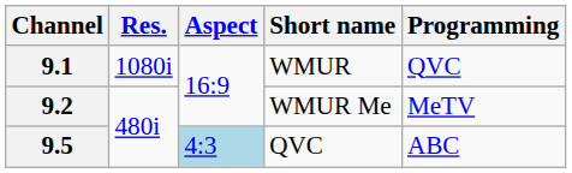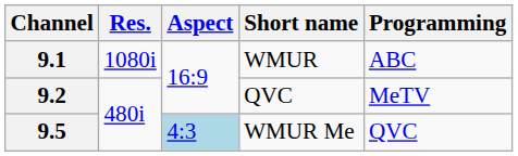9.1 | Programming: QVC -> ABC
9.2 | Short name: WMUR Me -> QVC
9.5 | Short name: QVC -> WMUR Me
9.5 | Programming: ABC -> QVC
